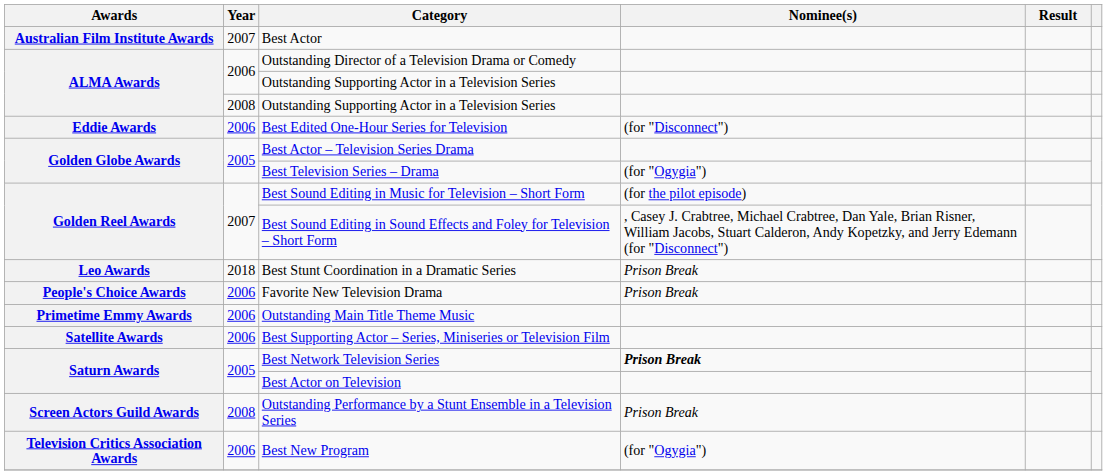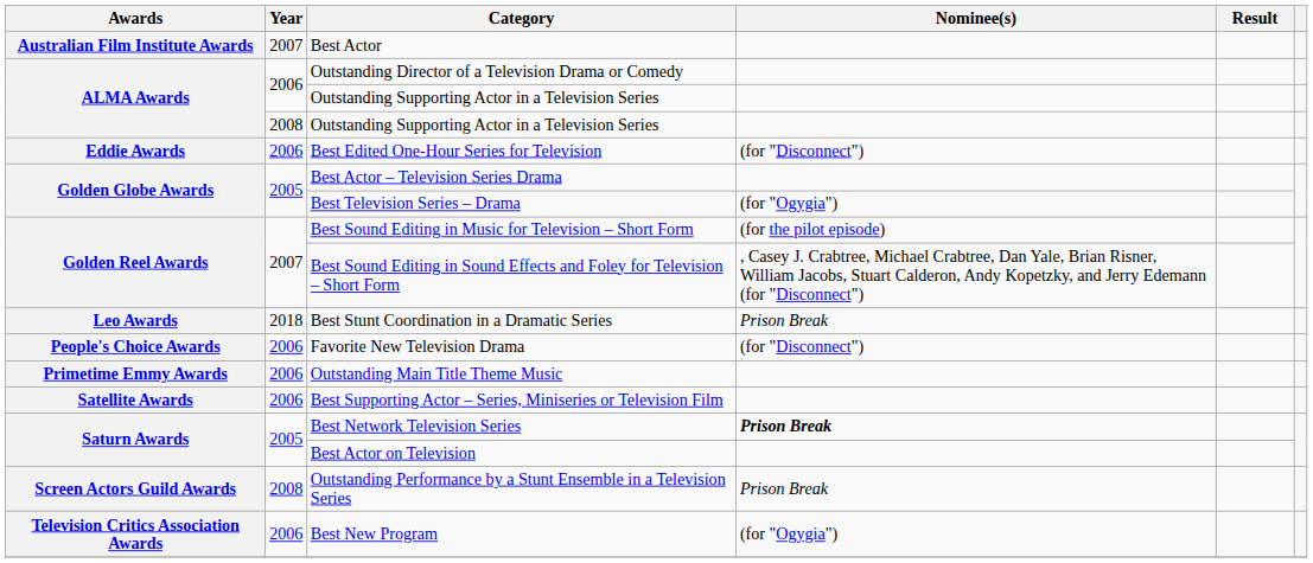Favorite New Television Drama | Nominee(s): Prison Break -> (for "Disconnect")
